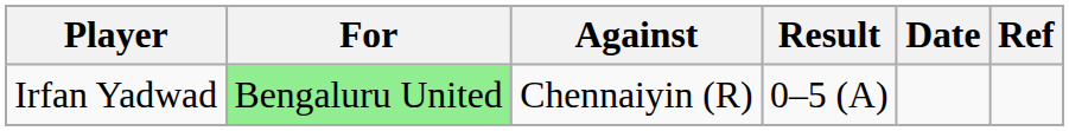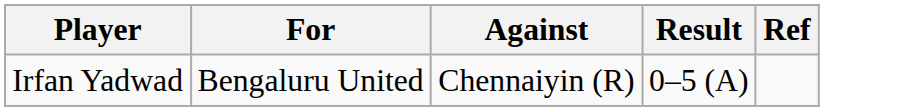- column: Date
Irfan Yadwad | For: lightgreen background -> no background
